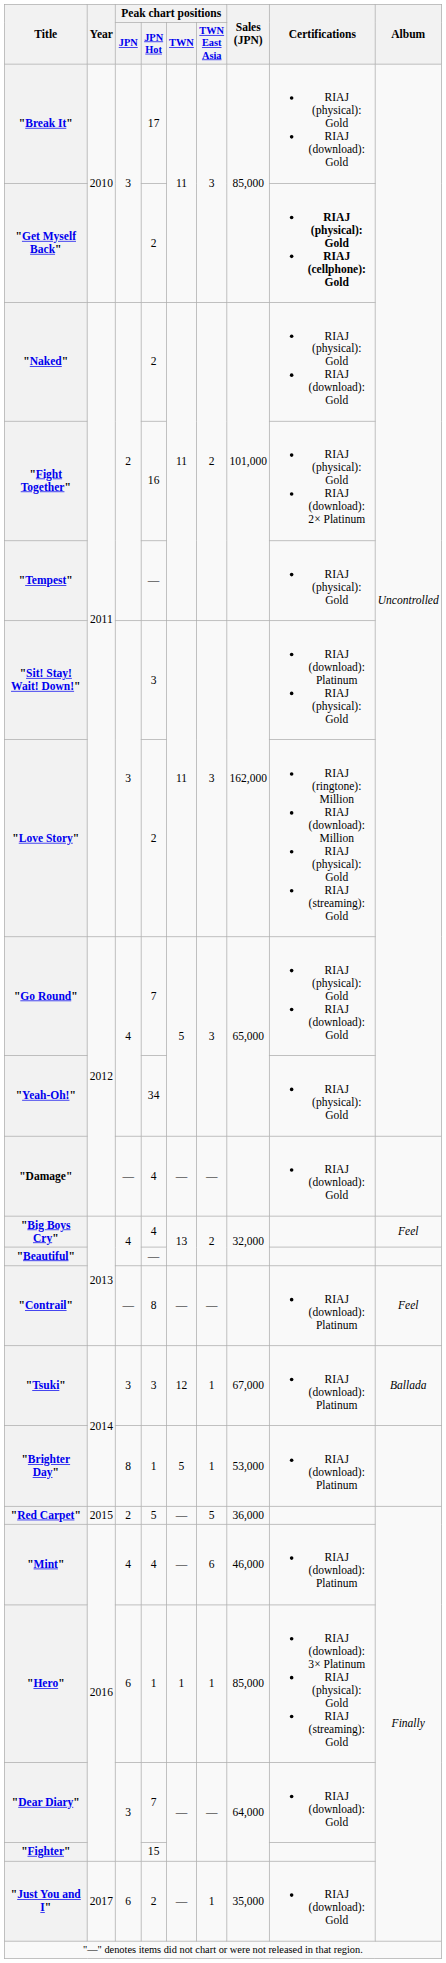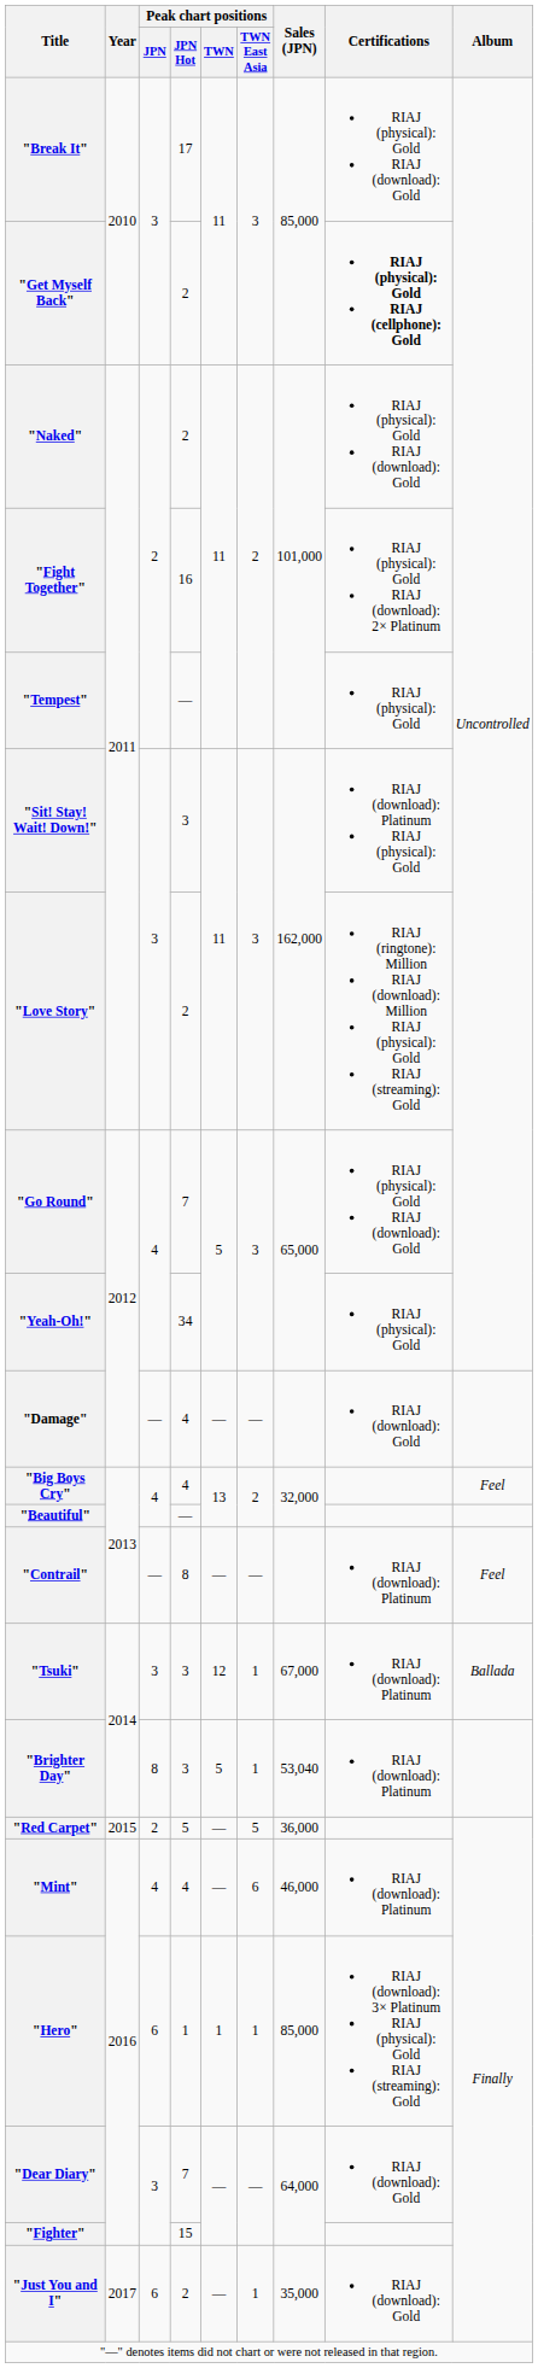"Brighter Day" | Peak chart positions / JPN Hot: 1 -> 3
"Brighter Day" | Sales (JPN): 53,000 -> 53,040
